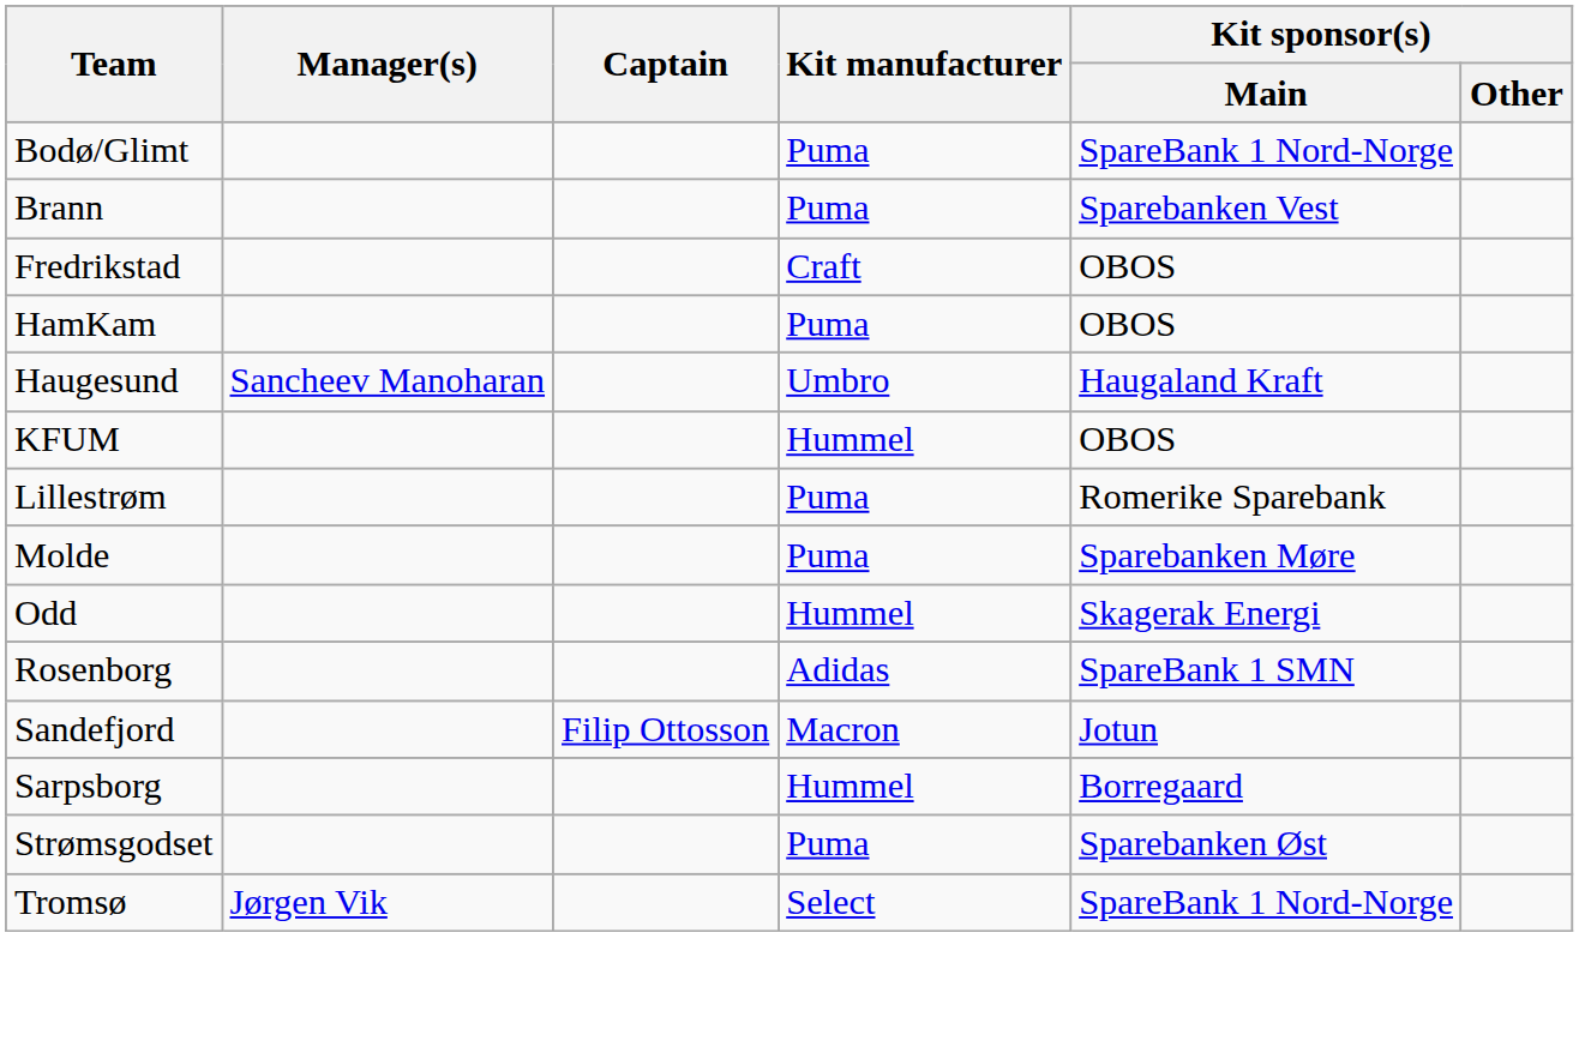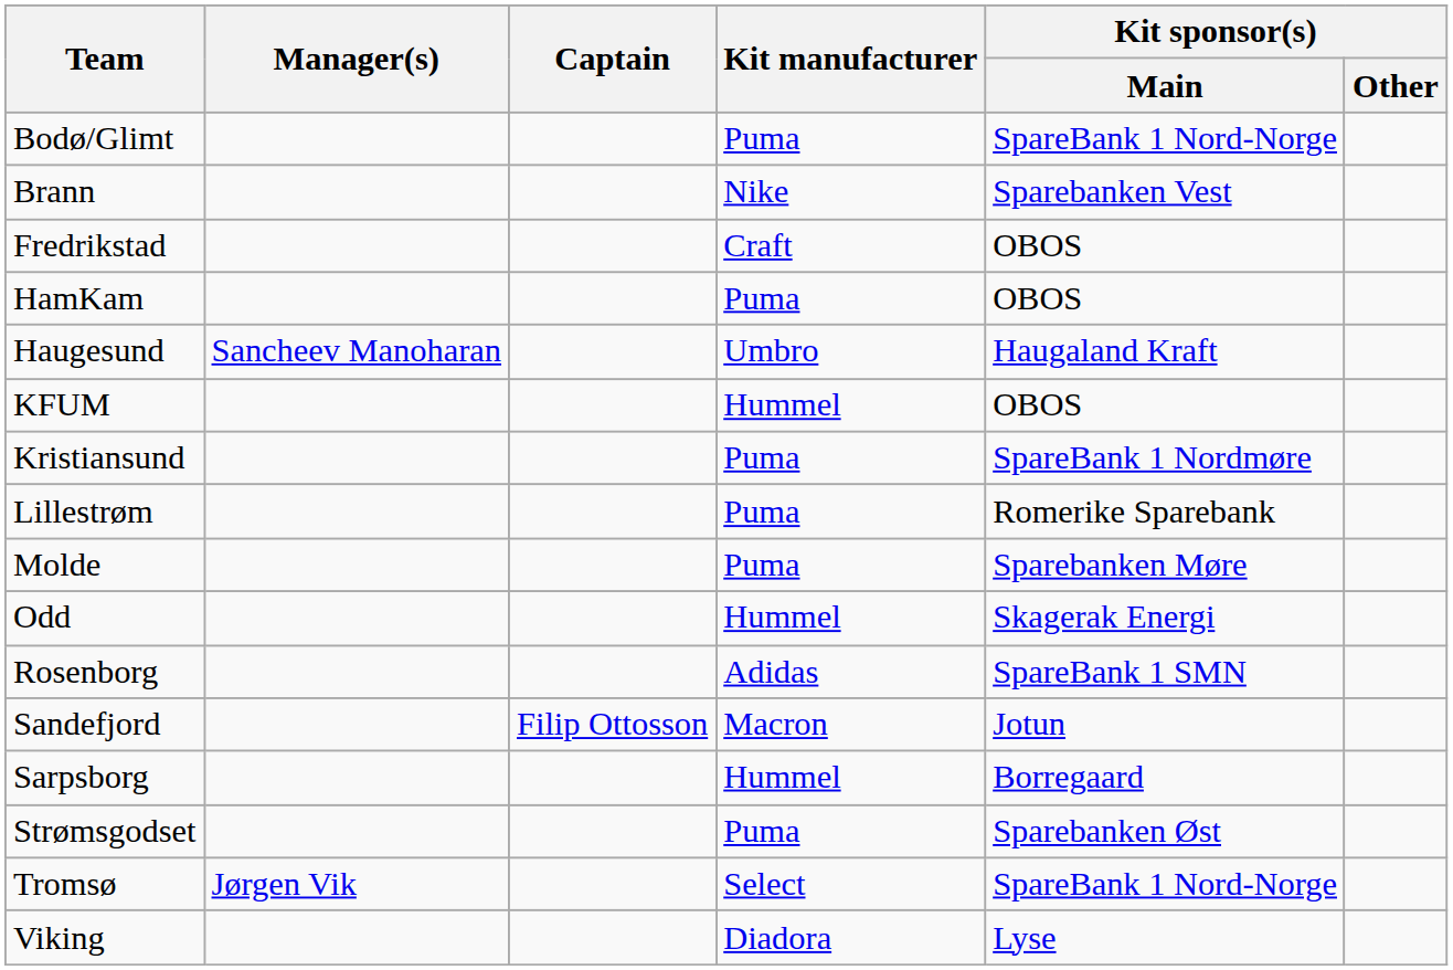Brann | Kit manufacturer: Puma -> Nike
+ row: Kristiansund | Puma | SpareBank 1 Nordmøre
+ row: Viking | Diadora | Lyse
